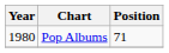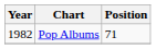Pop Albums | Year: 1980 -> 1982
